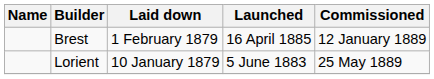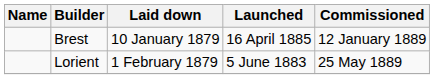Brest | Laid down: 1 February 1879 -> 10 January 1879
Lorient | Laid down: 10 January 1879 -> 1 February 1879
